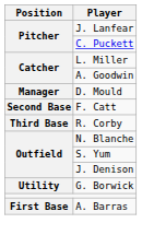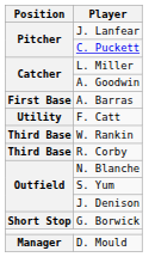rows swapped: A. Barras <-> D. Mould
F. Catt | Position: Second Base -> Utility
+ row: Third Base | W. Rankin
G. Borwick | Position: Utility -> Short Stop
